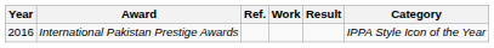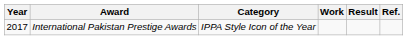columns swapped: Category <-> Ref.
International Pakistan Prestige Awards | Year: 2016 -> 2017
